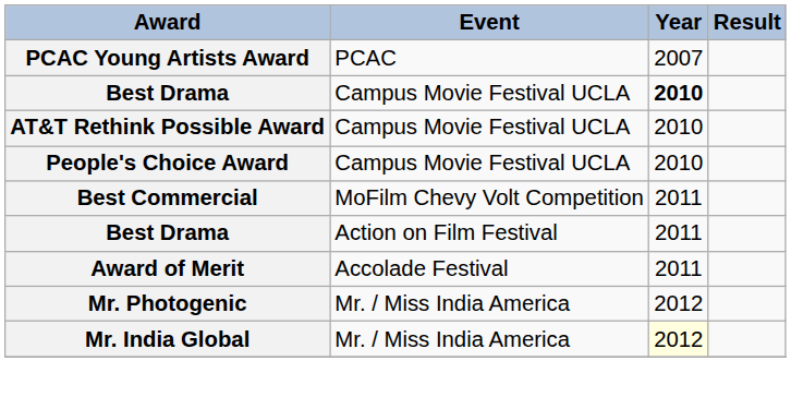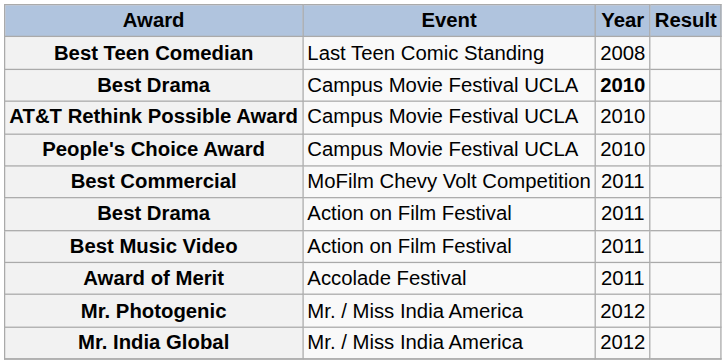- row: PCAC Young Artists Award | PCAC | 2007
+ row: Best Teen Comedian | Last Teen Comic Standing | 2008
+ row: Best Music Video | Action on Film Festival | 2011
Mr. India Global | Year: lightyellow background -> no background
